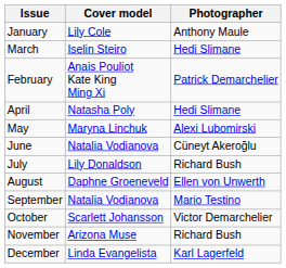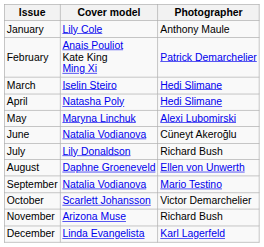rows swapped: February <-> March
